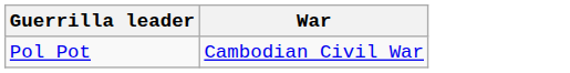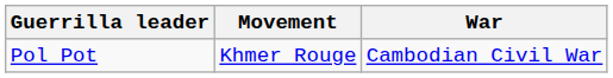+ column: Movement | Khmer Rouge
